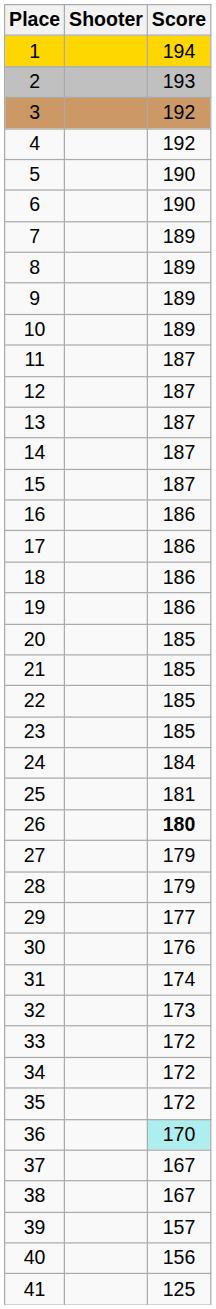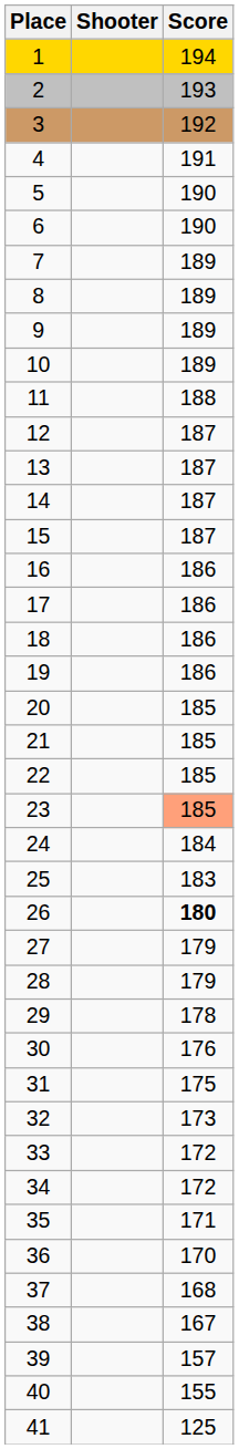4 | Score: 192 -> 191
11 | Score: 187 -> 188
23 | Score: no background -> lightsalmon background
25 | Score: 181 -> 183
29 | Score: 177 -> 178
31 | Score: 174 -> 175
35 | Score: 172 -> 171
36 | Score: paleturquoise background -> no background
37 | Score: 167 -> 168
40 | Score: 156 -> 155
